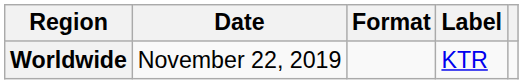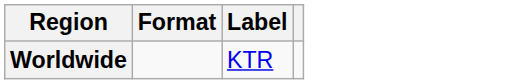- column: Date | November 22, 2019
